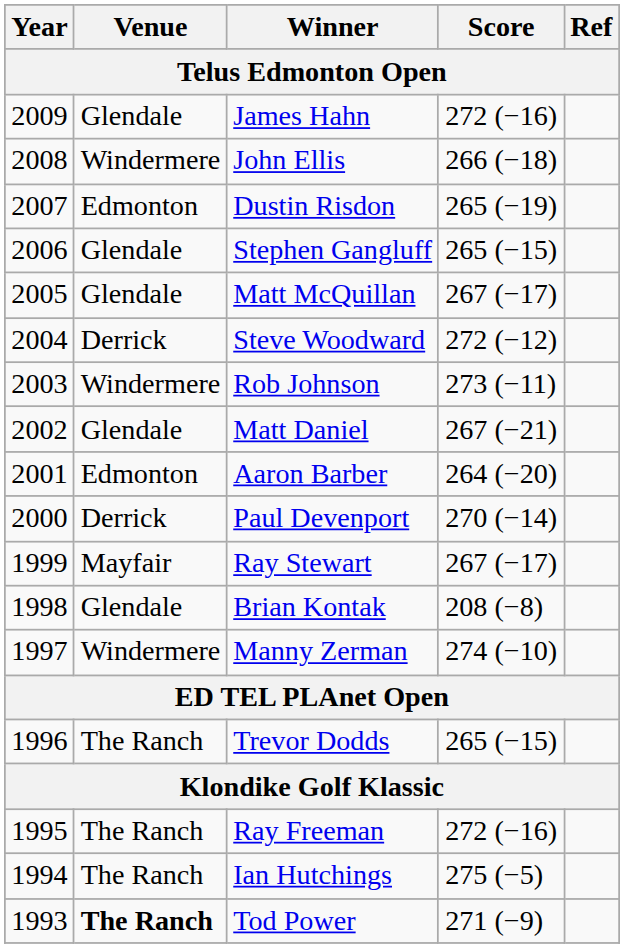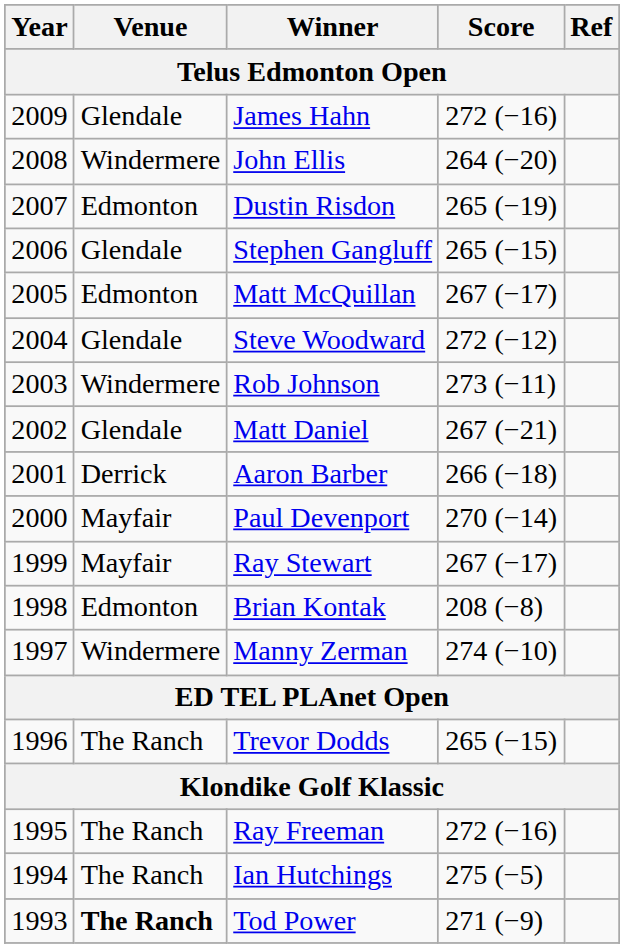John Ellis | Score: 266 (−18) -> 264 (−20)
Matt McQuillan | Venue: Glendale -> Edmonton
Steve Woodward | Venue: Derrick -> Glendale
Aaron Barber | Venue: Edmonton -> Derrick
Aaron Barber | Score: 264 (−20) -> 266 (−18)
Paul Devenport | Venue: Derrick -> Mayfair
Brian Kontak | Venue: Glendale -> Edmonton
